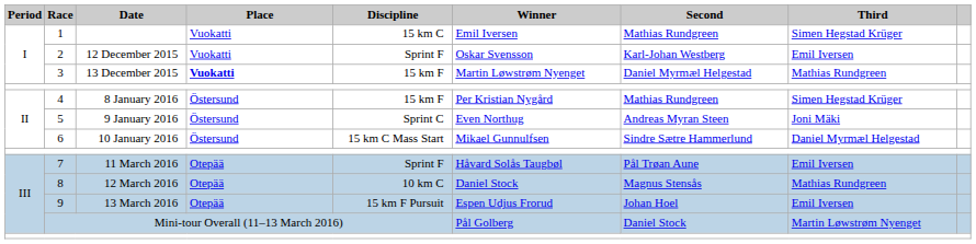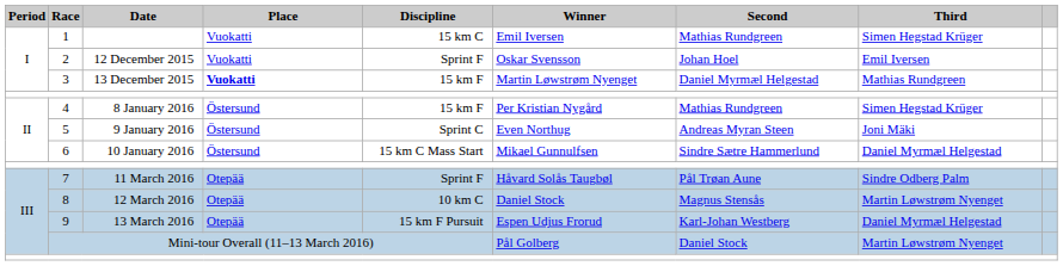2 | Second: Karl-Johan Westberg -> Johan Hoel
7 | Third: Emil Iversen -> Sindre Odberg Palm
8 | Third: Mathias Rundgreen -> Martin Løwstrøm Nyenget
9 | Second: Johan Hoel -> Karl-Johan Westberg
9 | Third: Emil Iversen -> Daniel Myrmæl Helgestad
